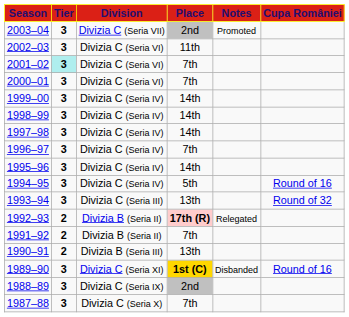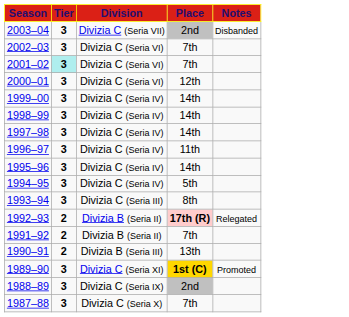- column: Cupa României | Round of 16 | Round of 32 | Round of 16
2003–04 | Notes: Promoted -> Disbanded
2002–03 | Place: 11th -> 7th
2000–01 | Place: 7th -> 12th
1996–97 | Place: 7th -> 11th
1993–94 | Place: 13th -> 8th
1989–90 | Notes: Disbanded -> Promoted
